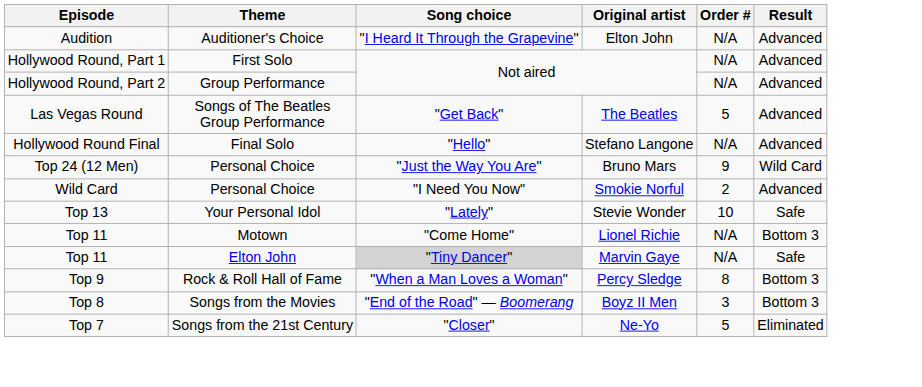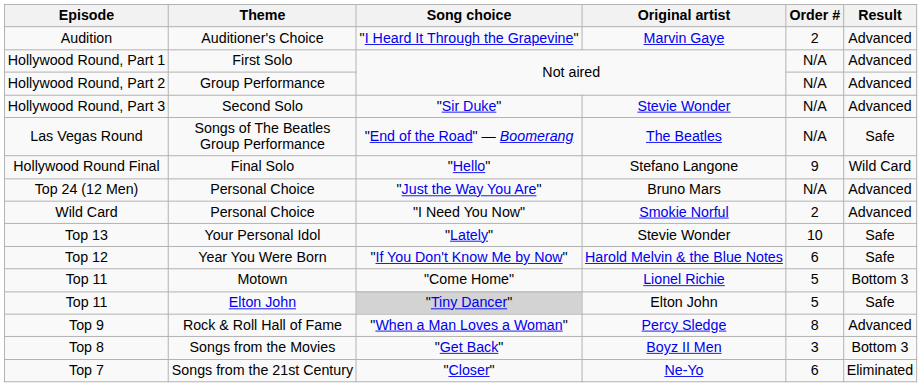Audition | Original artist: Elton John -> Marvin Gaye
Audition | Order #: N/A -> 2
+ row: Hollywood Round, Part 3 | Second Solo | "Sir Duke" | Stevie Wonder | N/A | Advanced
Las Vegas Round | Song choice: "Get Back" -> "End of the Road" — Boomerang
Las Vegas Round | Order #: 5 -> N/A
Las Vegas Round | Result: Advanced -> Safe
Hollywood Round Final | Order #: N/A -> 9
Hollywood Round Final | Result: Advanced -> Wild Card
Top 24 (12 Men) | Order #: 9 -> N/A
Top 24 (12 Men) | Result: Wild Card -> Advanced
+ row: Top 12 | Year You Were Born | "If You Don't Know Me by Now" | Harold Melvin & the Blue Notes | 6 | Safe
Top 11 / Motown | Order #: N/A -> 5
Top 11 / Elton John | Original artist: Marvin Gaye -> Elton John
Top 11 / Elton John | Order #: N/A -> 5
Top 9 | Result: Bottom 3 -> Advanced
Top 8 | Song choice: "End of the Road" — Boomerang -> "Get Back"
Top 7 | Order #: 5 -> 6
